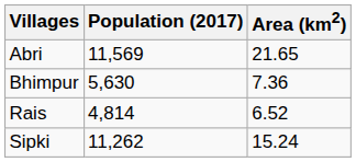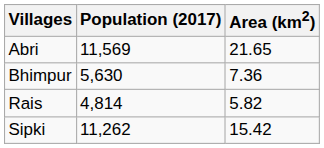Rais | Area (km2): 6.52 -> 5.82
Sipki | Area (km2): 15.24 -> 15.42
